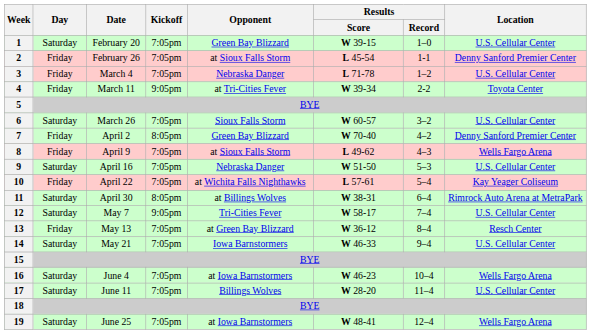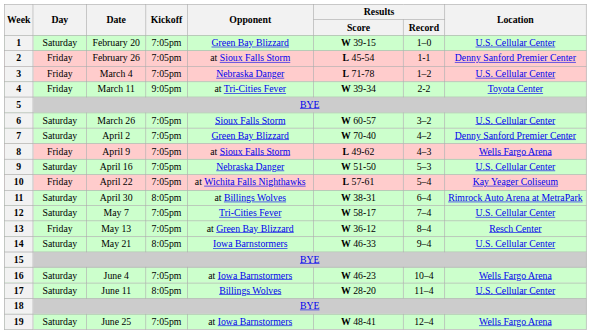7 | Day: Friday -> Saturday
7 | Kickoff: 8:05pm -> 7:05pm
12 | Kickoff: 9:05pm -> 7:05pm
14 | Kickoff: 7:05pm -> 8:05pm
17 | Kickoff: 7:05pm -> 8:05pm
